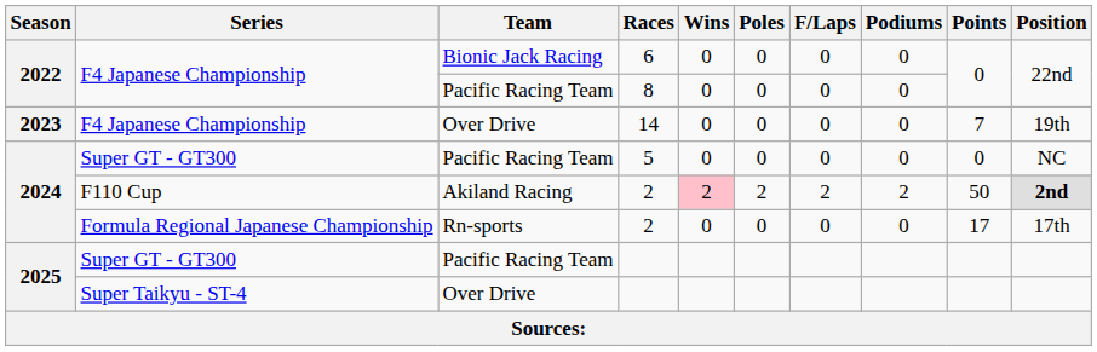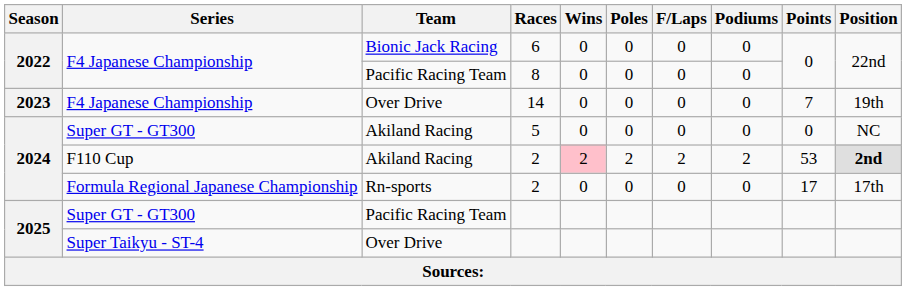5 | Team: Pacific Racing Team -> Akiland Racing
F110 Cup / 2 | Points: 50 -> 53
